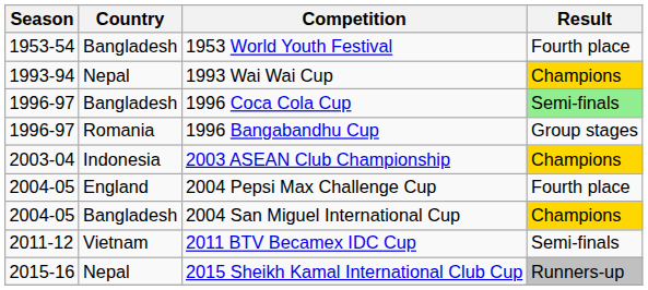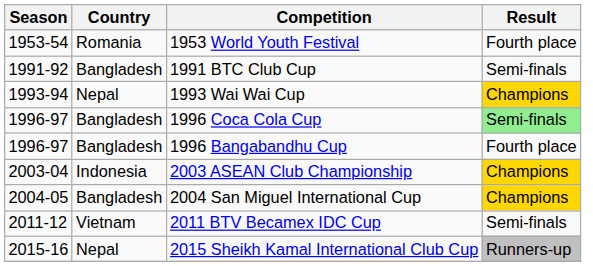1953 World Youth Festival | Country: Bangladesh -> Romania
+ row: 1991-92 | Bangladesh | 1991 BTC Club Cup | Semi-finals
1996 Bangabandhu Cup | Country: Romania -> Bangladesh
1996 Bangabandhu Cup | Result: Group stages -> Fourth place
- row: 2004-05 | England | 2004 Pepsi Max Challenge Cup | Fourth place
